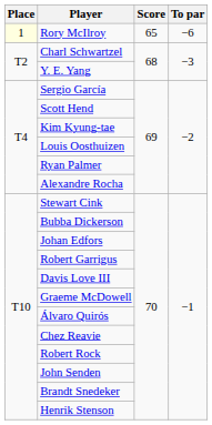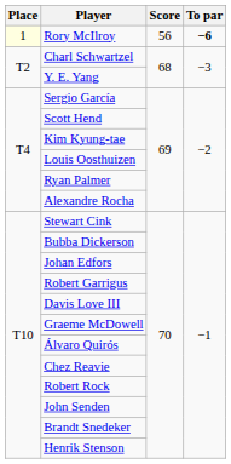Rory McIlroy | Score: 65 -> 56
Rory McIlroy | To par: normal -> bold
